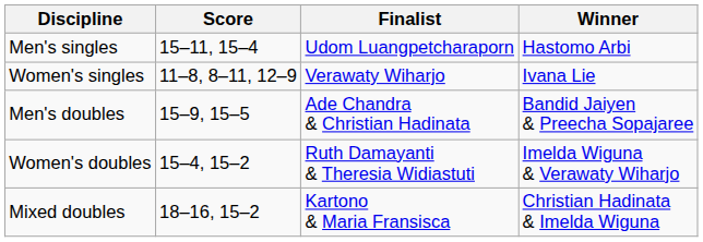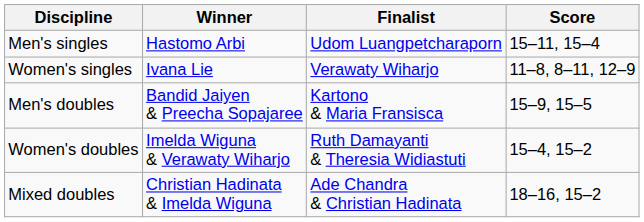columns swapped: Winner <-> Score
Men's doubles | Finalist: Ade Chandra & Christian Hadinata -> Kartono & Maria Fransisca
Mixed doubles | Finalist: Kartono & Maria Fransisca -> Ade Chandra & Christian Hadinata
